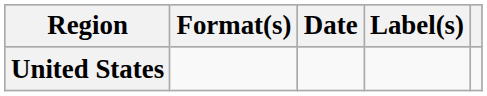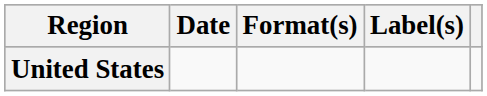columns swapped: Date <-> Format(s)
